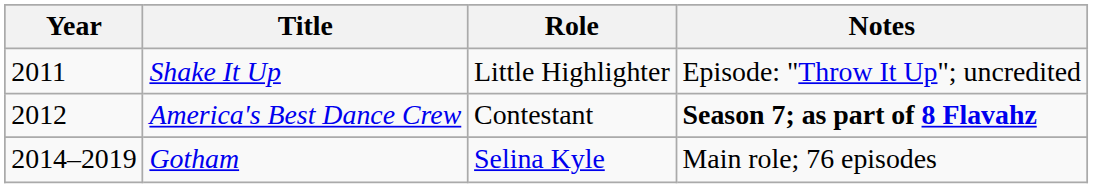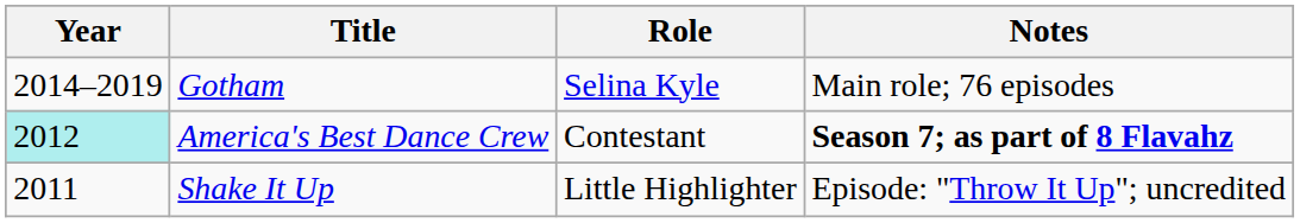rows swapped: Shake It Up <-> Gotham
America's Best Dance Crew | Year: no background -> paleturquoise background
